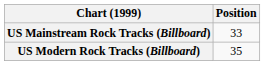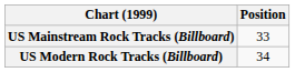US Modern Rock Tracks (Billboard) | Position: 35 -> 34
